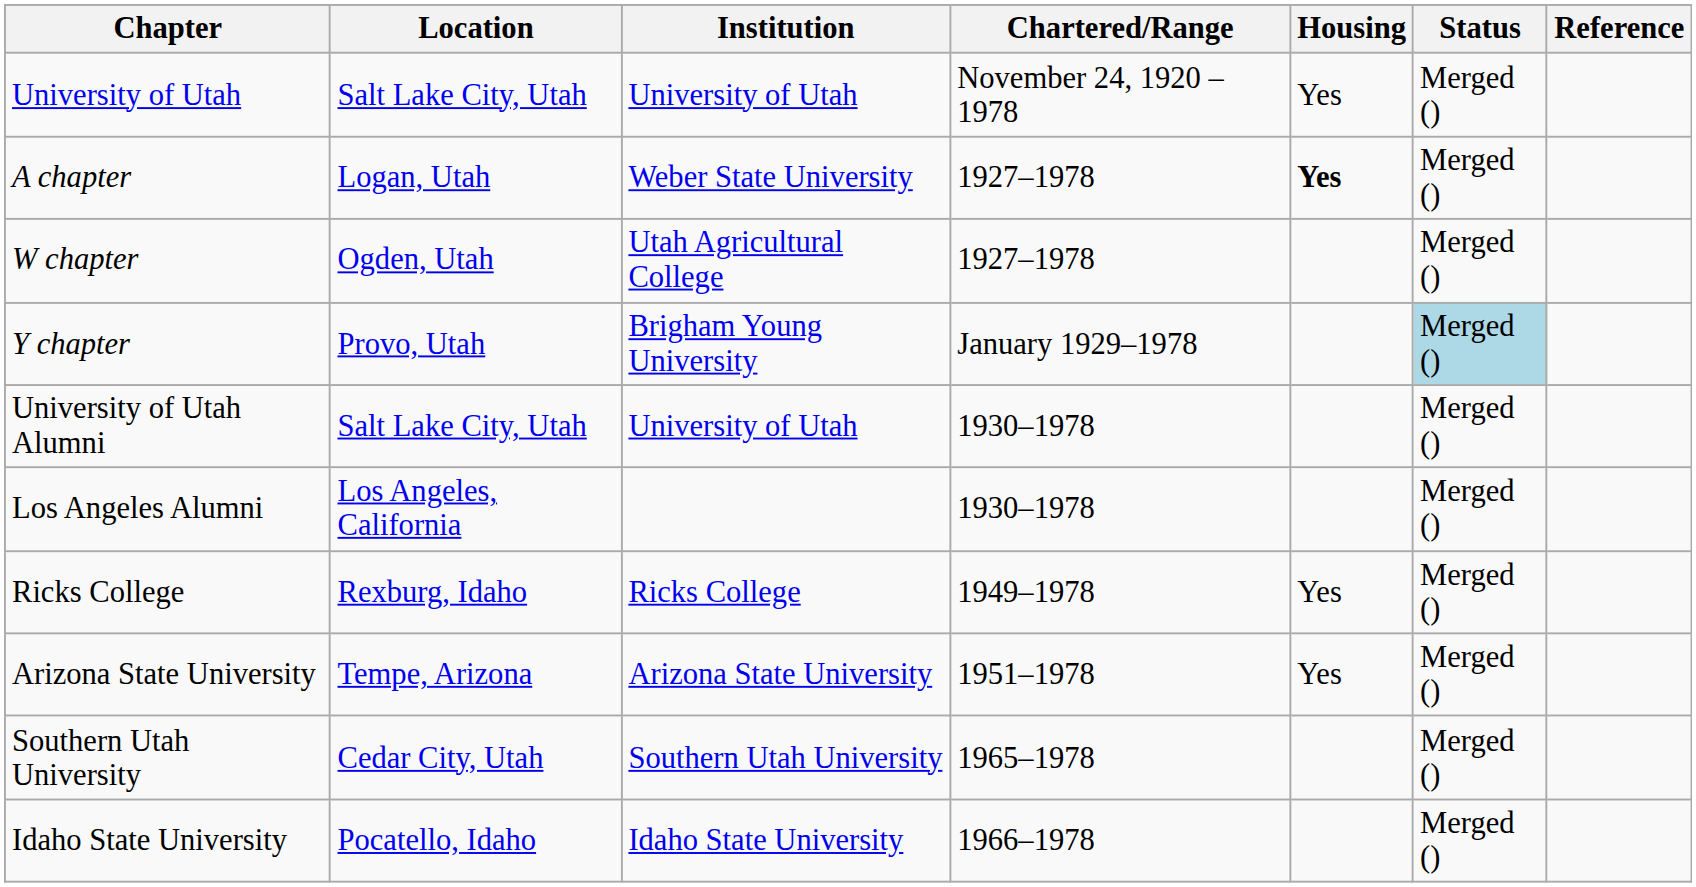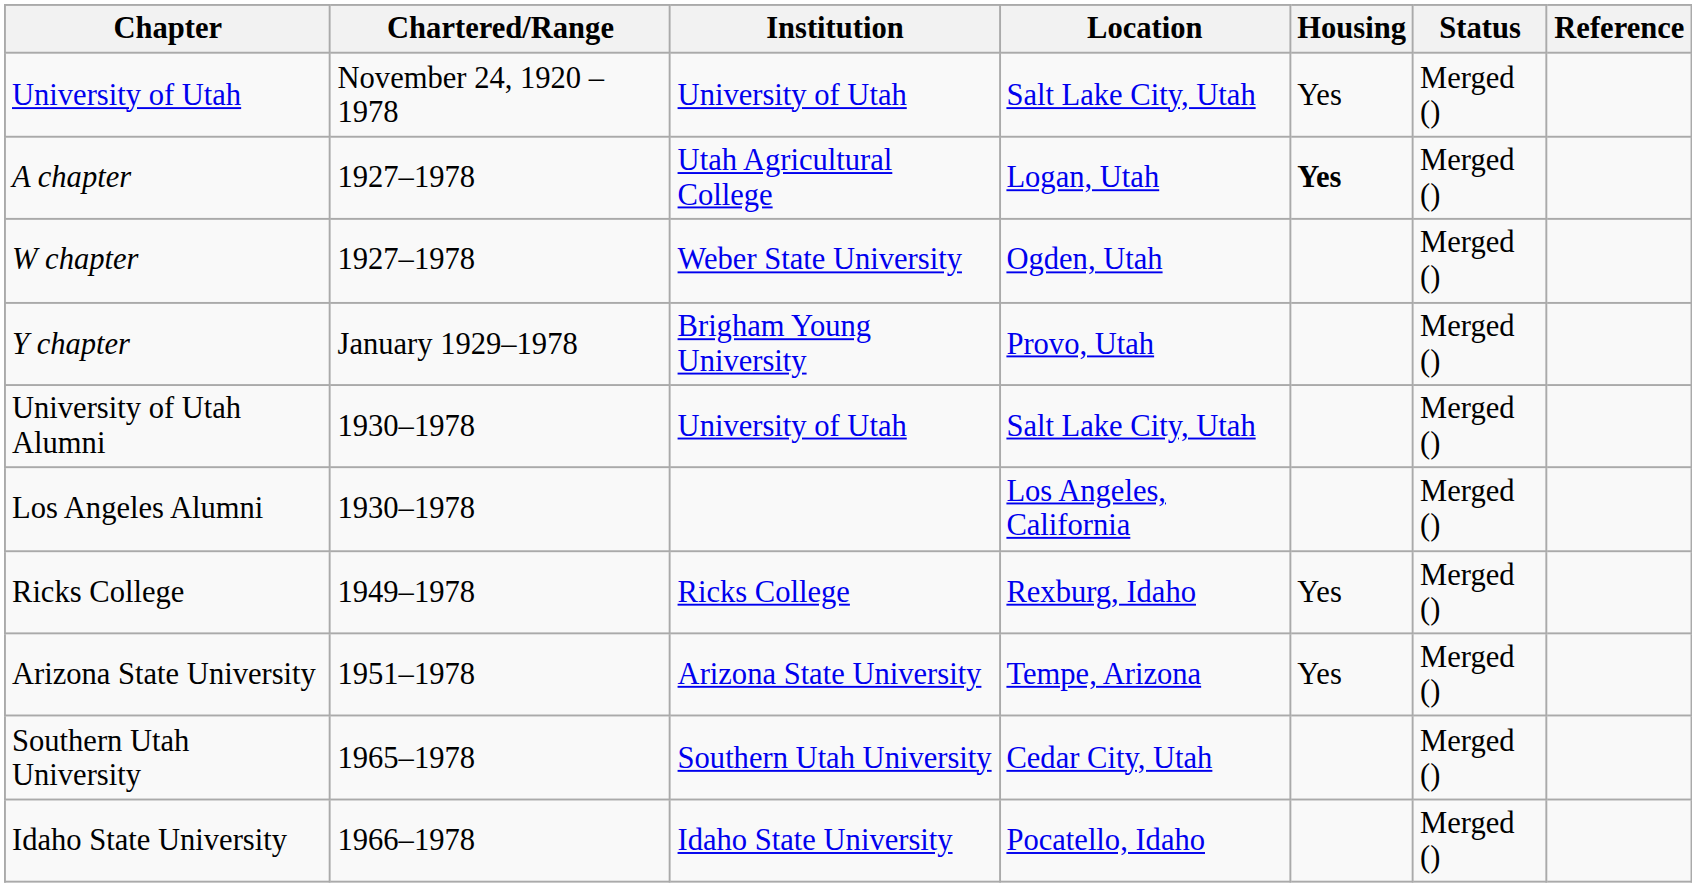columns swapped: Chartered/Range <-> Location
A chapter | Institution: Weber State University -> Utah Agricultural College
W chapter | Institution: Utah Agricultural College -> Weber State University
Y chapter | Status: lightblue background -> no background
